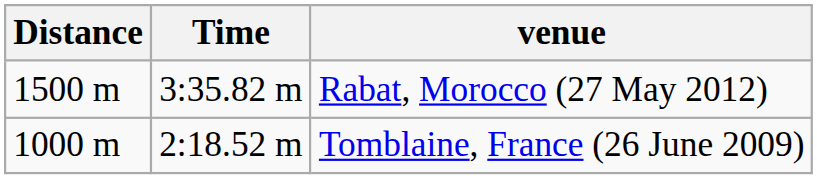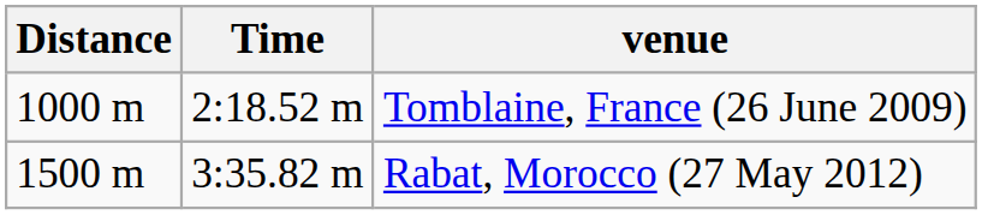rows swapped: Tomblaine, France (26 June 2009) <-> Rabat, Morocco (27 May 2012)
